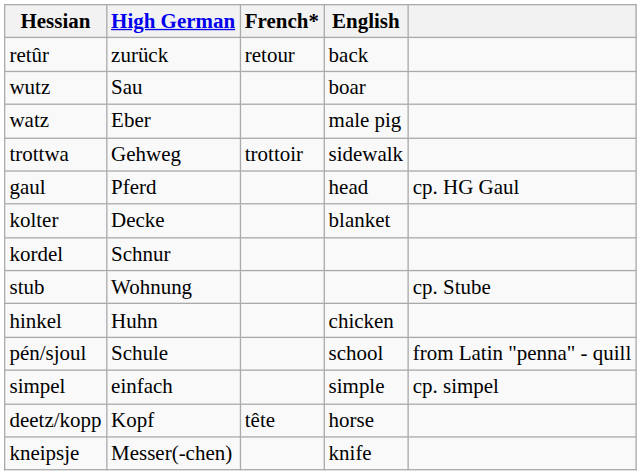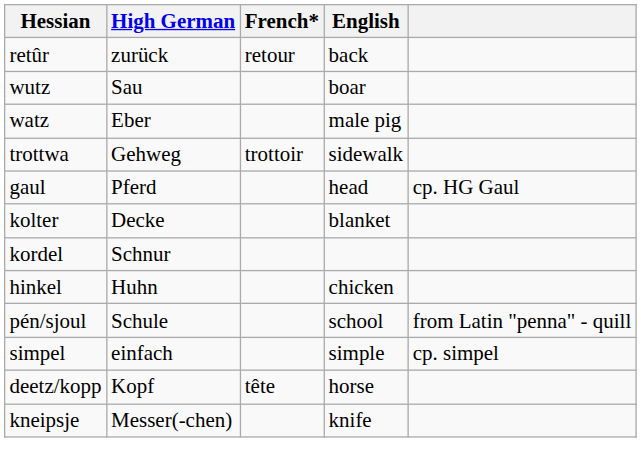- row: stub | Wohnung | cp. Stube
